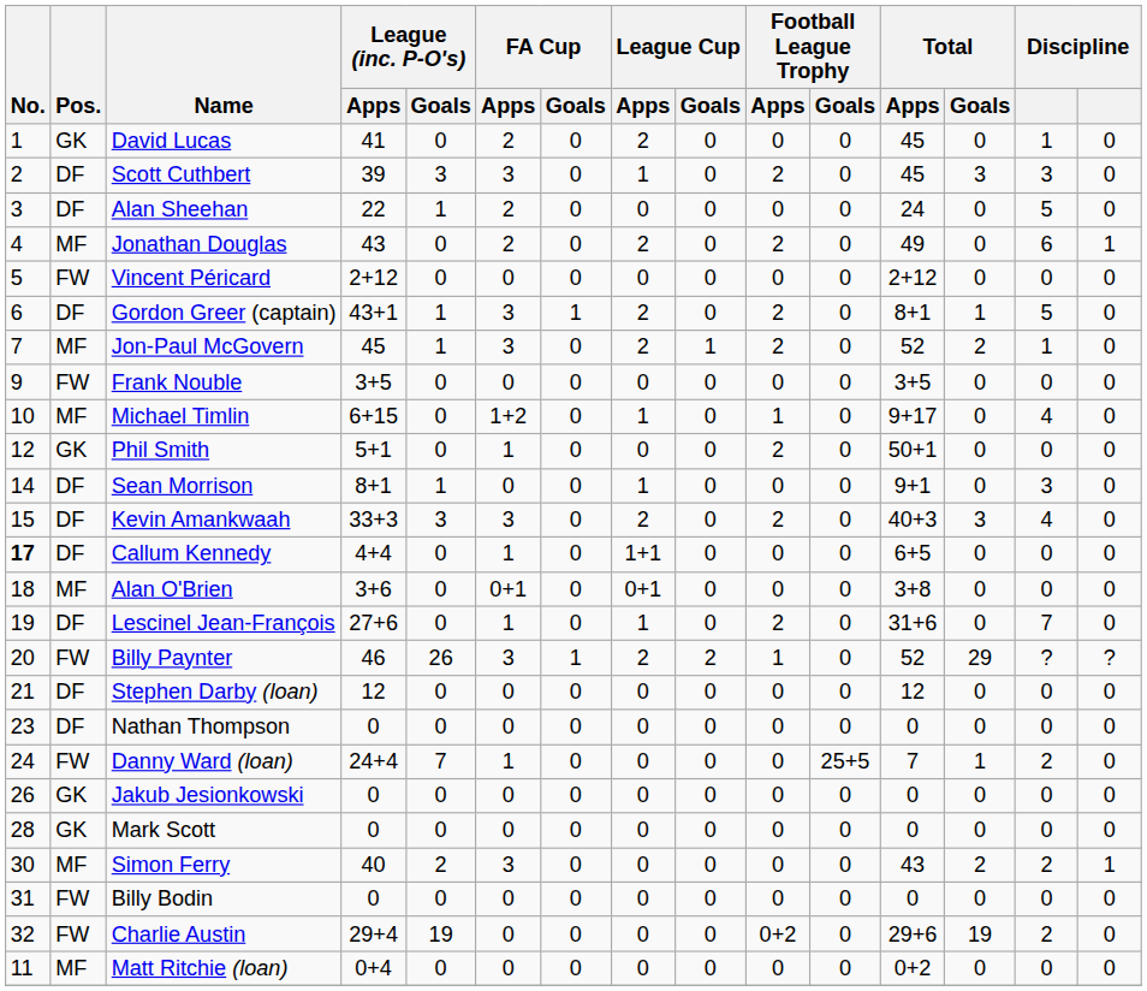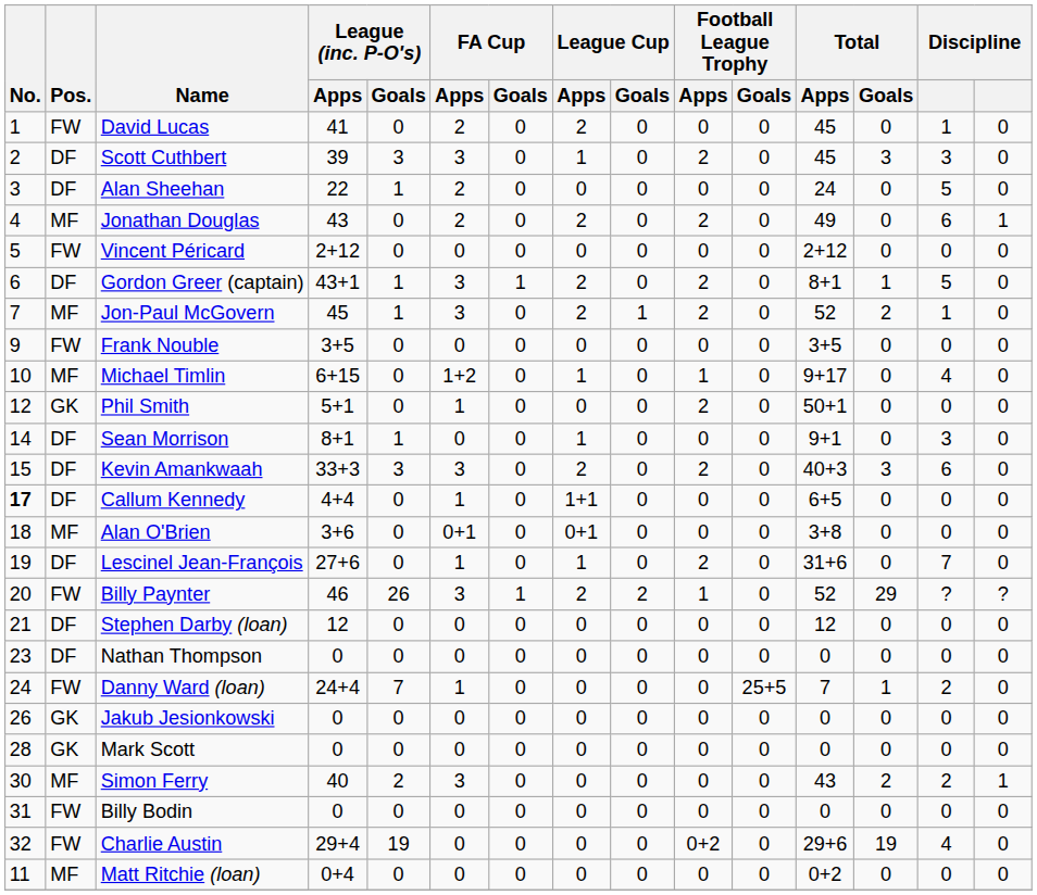David Lucas | Pos.: GK -> FW
Kevin Amankwaah | column 14: 4 -> 6
Charlie Austin | column 14: 2 -> 4
